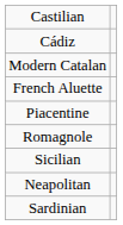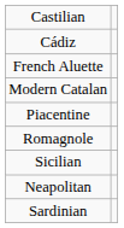rows swapped: Modern Catalan <-> French Aluette
